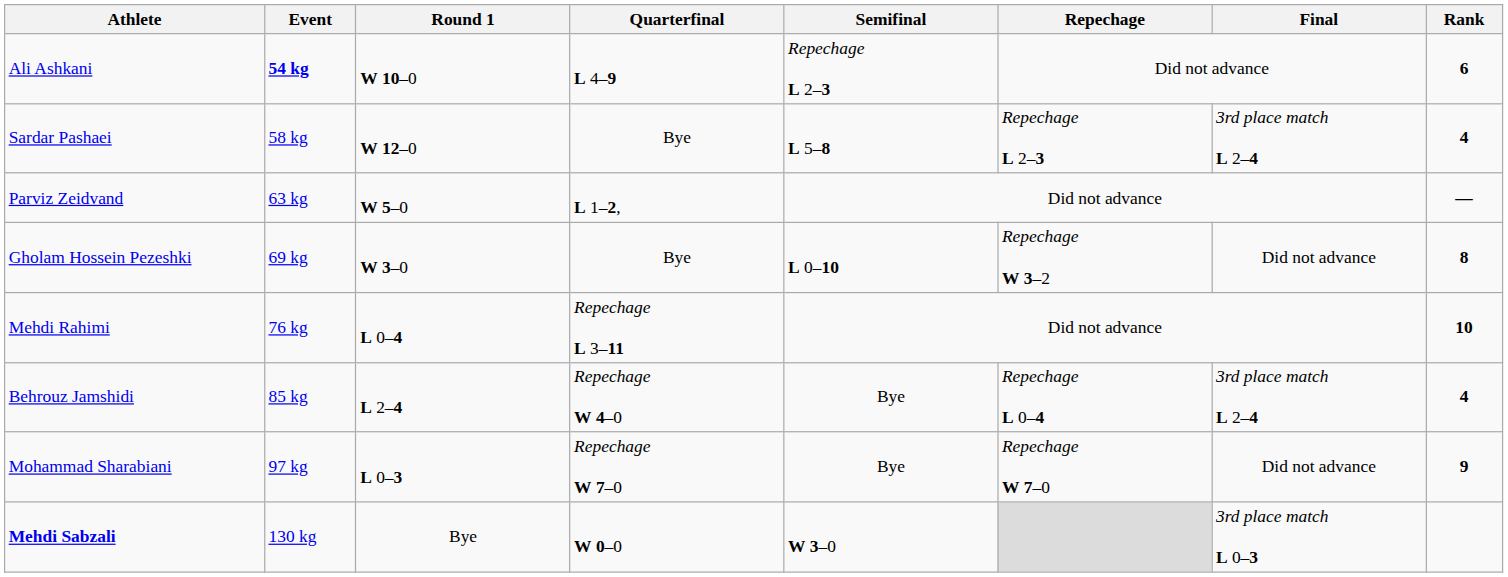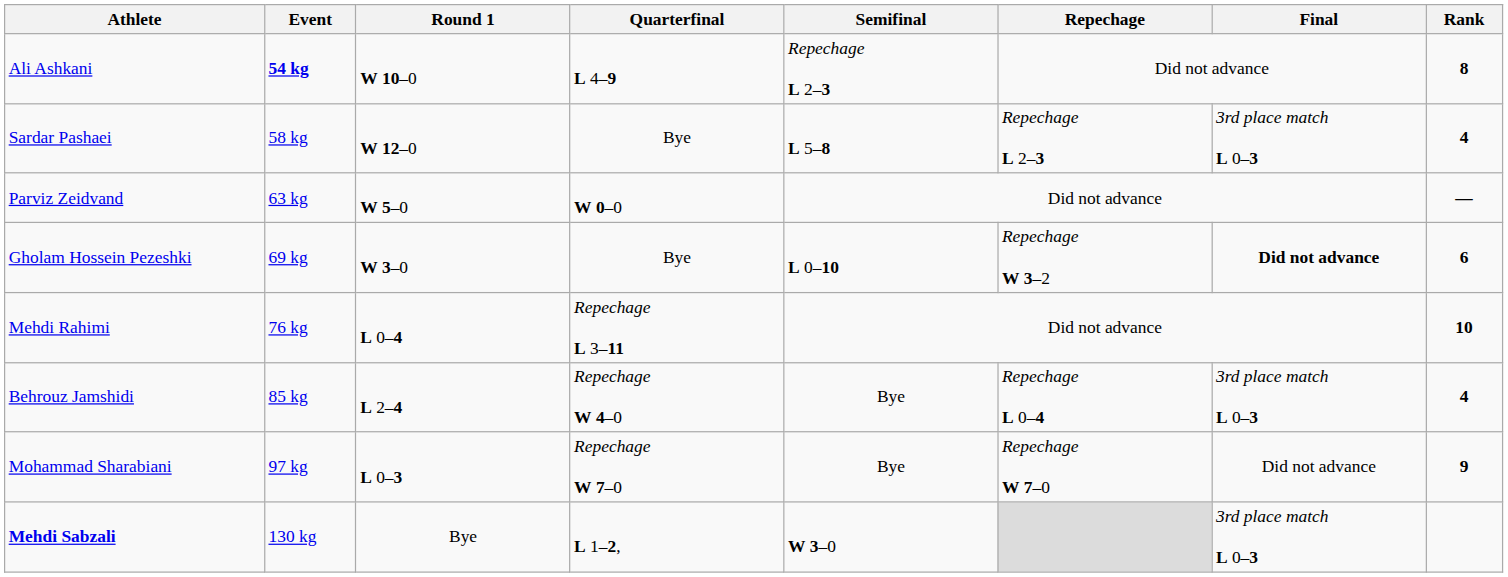Ali Ashkani | Rank: 6 -> 8
Sardar Pashaei | Final: 3rd place match L 2–4 -> 3rd place match L 0–3
Parviz Zeidvand | Quarterfinal: L 1–2, -> W 0–0
Gholam Hossein Pezeshki | Final: normal -> bold
Gholam Hossein Pezeshki | Rank: 8 -> 6
Behrouz Jamshidi | Final: 3rd place match L 2–4 -> 3rd place match L 0–3
Mehdi Sabzali | Quarterfinal: W 0–0 -> L 1–2,
